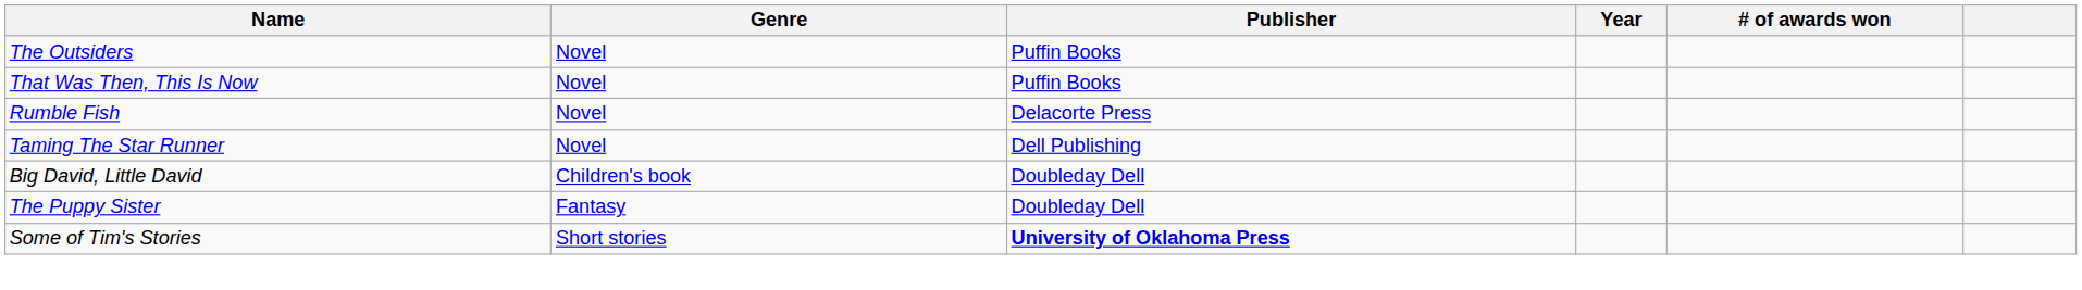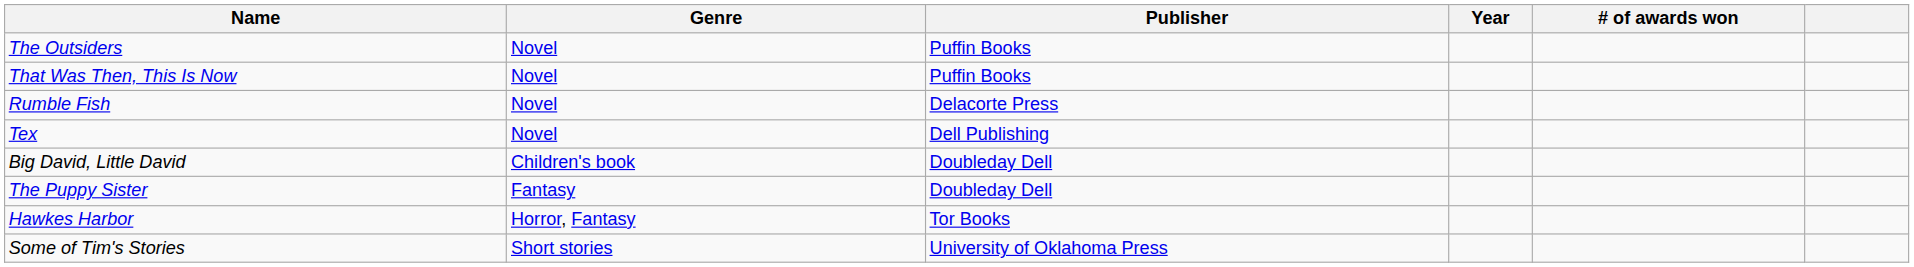+ row: Tex | Novel | Dell Publishing
- row: Taming The Star Runner | Novel | Dell Publishing
+ row: Hawkes Harbor | Horror, Fantasy | Tor Books
Some of Tim's Stories | Publisher: bold -> normal
